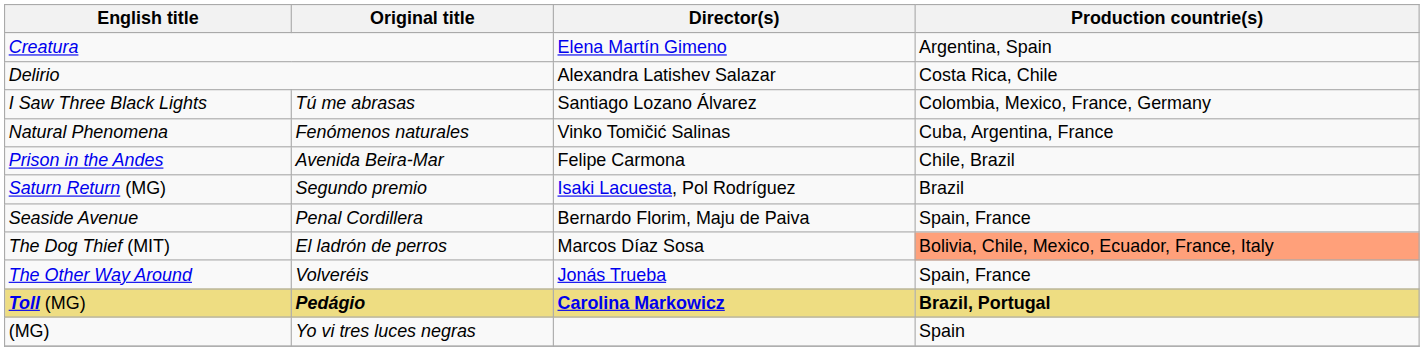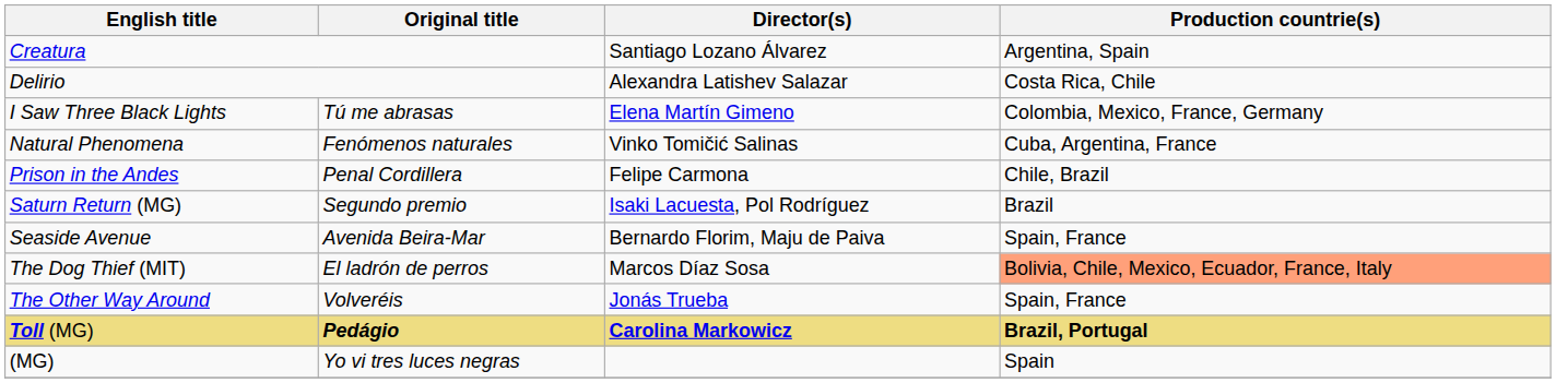Creatura | Director(s): Elena Martín Gimeno -> Santiago Lozano Álvarez
I Saw Three Black Lights | Director(s): Santiago Lozano Álvarez -> Elena Martín Gimeno
Prison in the Andes | Original title: Avenida Beira-Mar -> Penal Cordillera
Seaside Avenue | Original title: Penal Cordillera -> Avenida Beira-Mar
